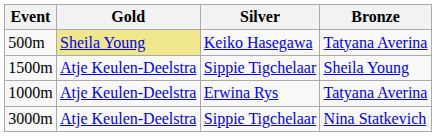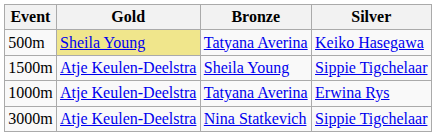columns swapped: Silver <-> Bronze
